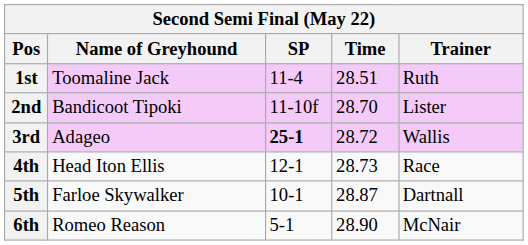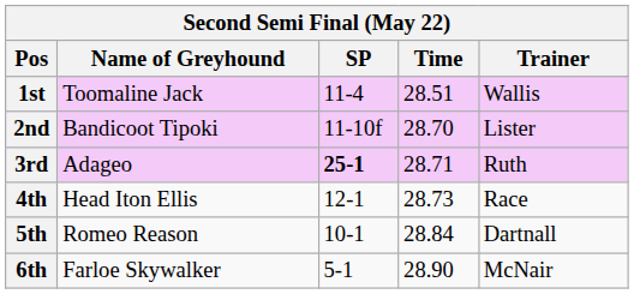1st | Trainer: Ruth -> Wallis
3rd | Time: 28.72 -> 28.71
3rd | Trainer: Wallis -> Ruth
5th | Name of Greyhound: Farloe Skywalker -> Romeo Reason
5th | Time: 28.87 -> 28.84
6th | Name of Greyhound: Romeo Reason -> Farloe Skywalker
